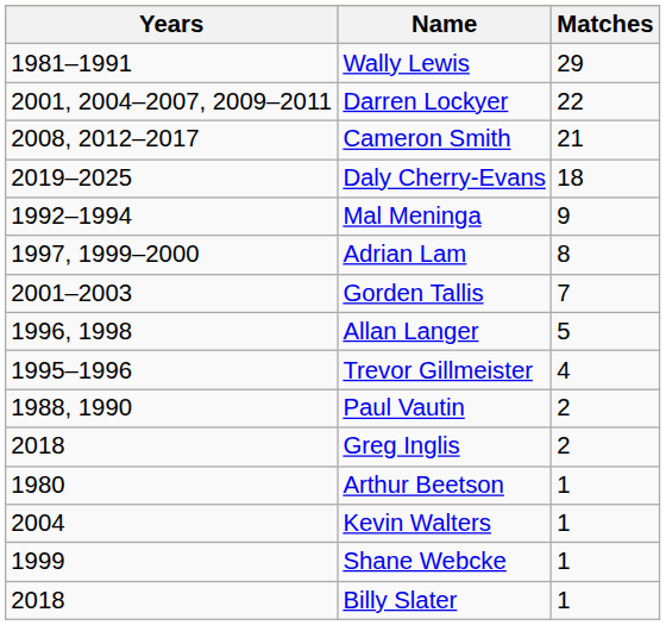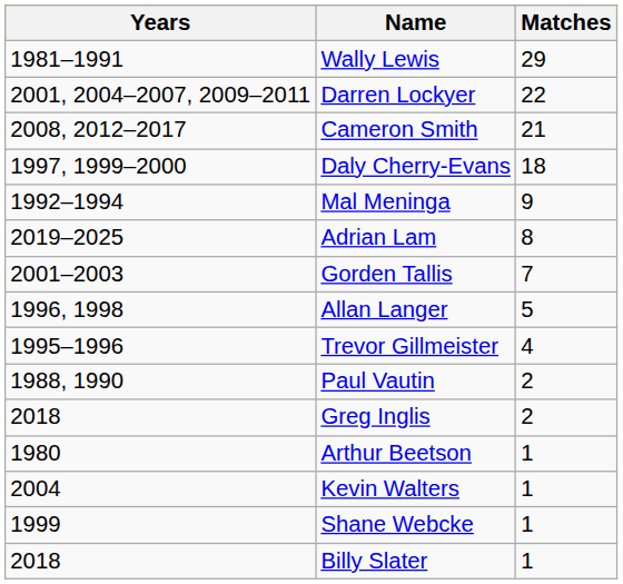Daly Cherry-Evans | Years: 2019–2025 -> 1997, 1999–2000
Adrian Lam | Years: 1997, 1999–2000 -> 2019–2025
